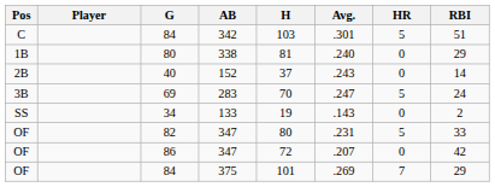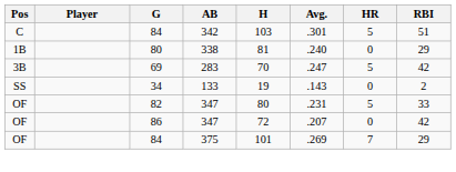- row: 2B | 40 | 152 | 37 | .243 | 0 | 14
69 | RBI: 24 -> 42
